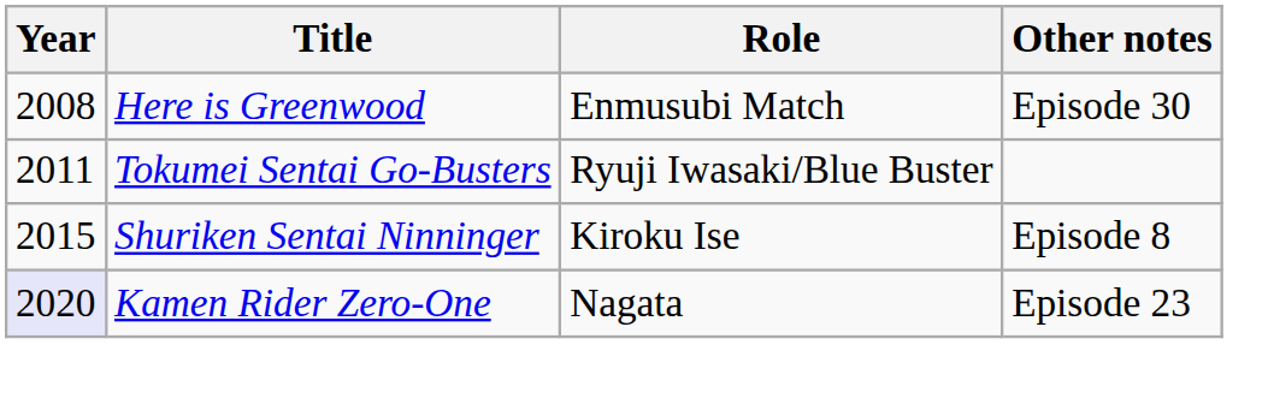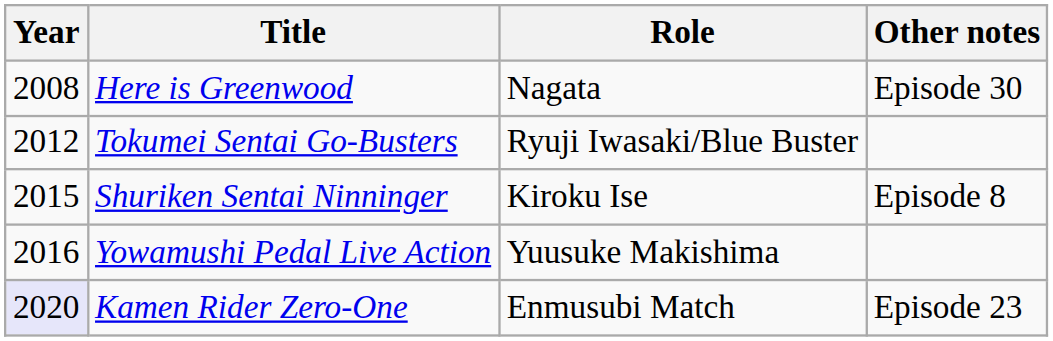Here is Greenwood | Role: Enmusubi Match -> Nagata
Tokumei Sentai Go-Busters | Year: 2011 -> 2012
+ row: 2016 | Yowamushi Pedal Live Action | Yuusuke Makishima
Kamen Rider Zero-One | Role: Nagata -> Enmusubi Match
